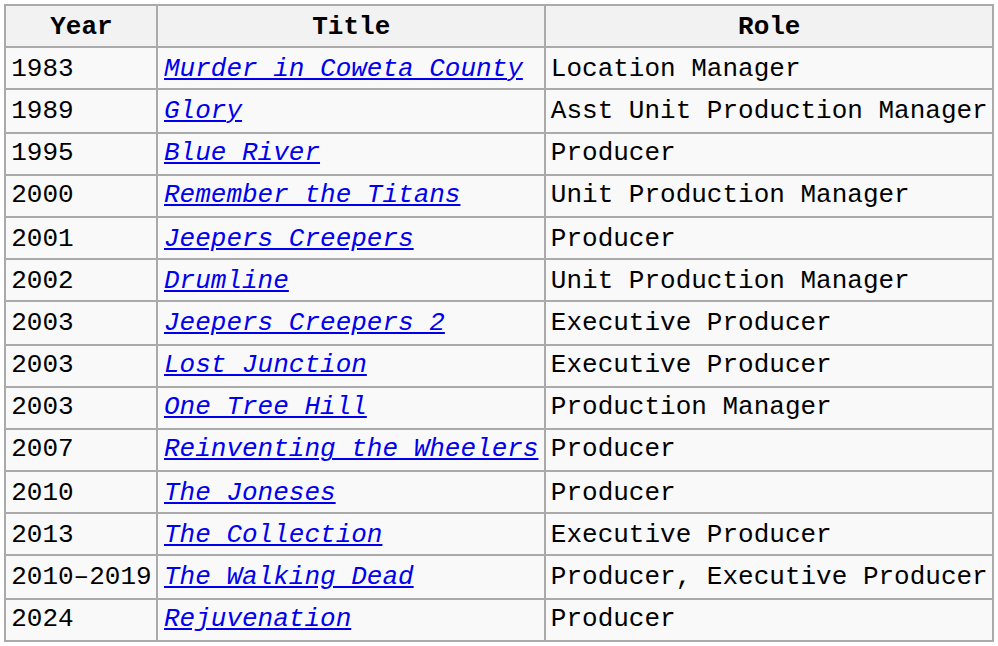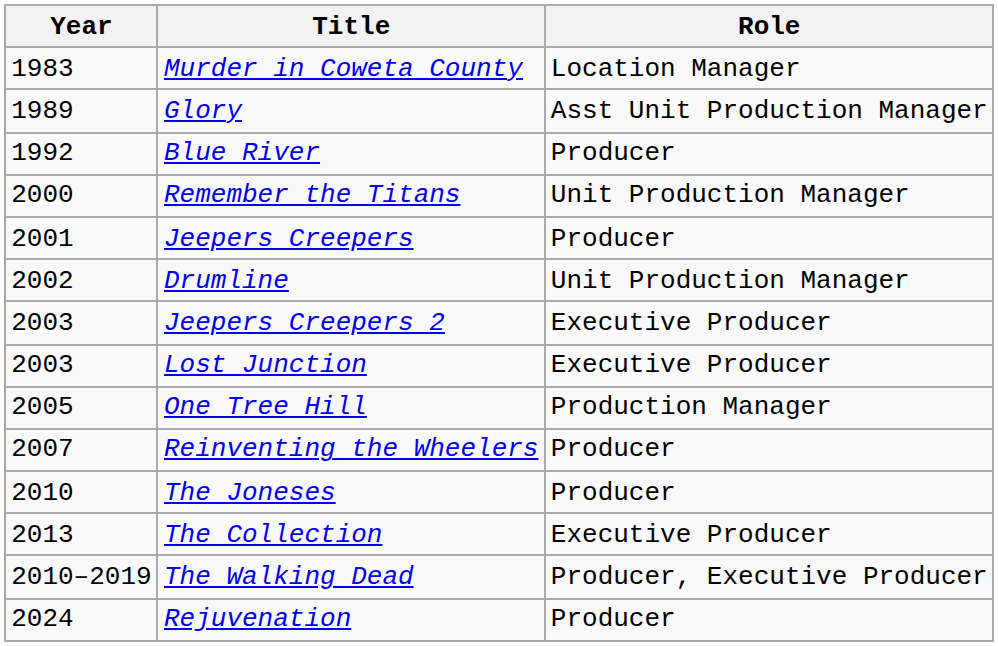Blue River | Year: 1995 -> 1992
One Tree Hill | Year: 2003 -> 2005
